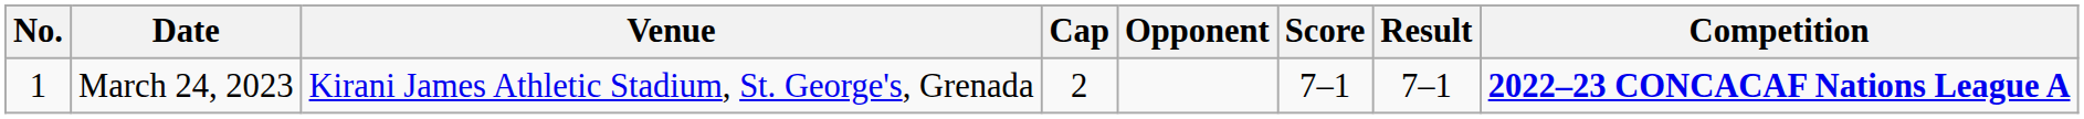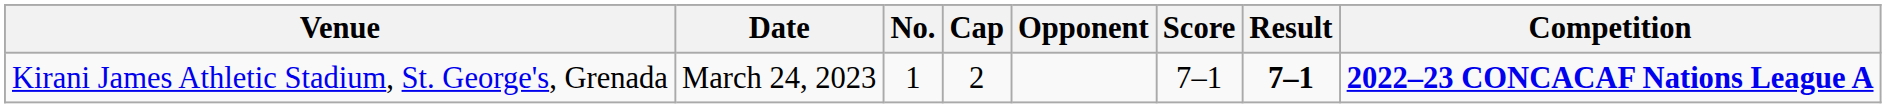columns swapped: No. <-> Venue
March 24, 2023 | Result: normal -> bold
